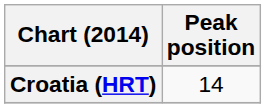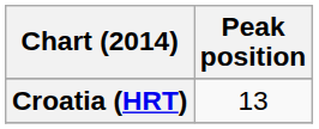Croatia (HRT) | Peak position: 14 -> 13
